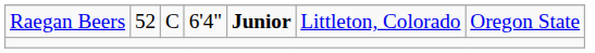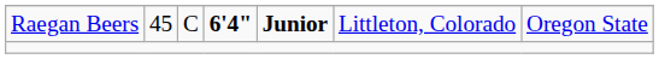Raegan Beers | column 2: 52 -> 45
Raegan Beers | column 4: normal -> bold
